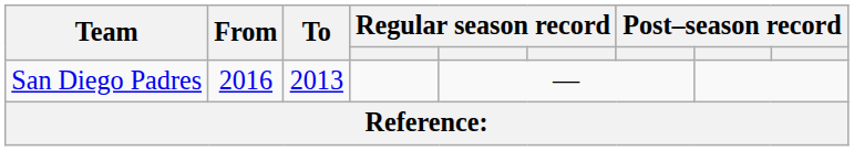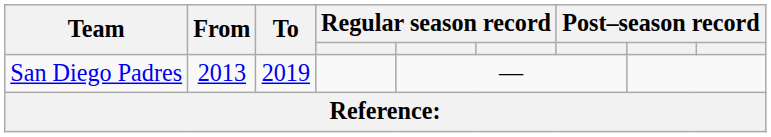San Diego Padres | From: 2016 -> 2013
San Diego Padres | To: 2013 -> 2019
